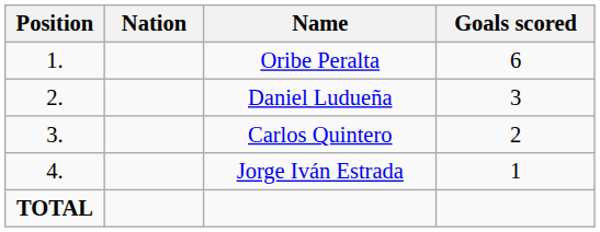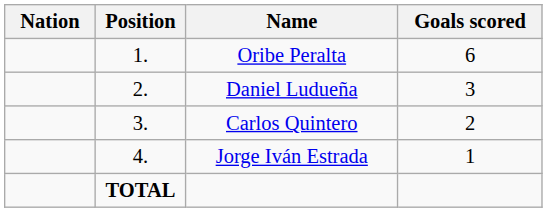columns swapped: Position <-> Nation
